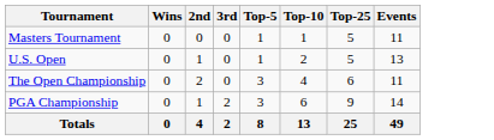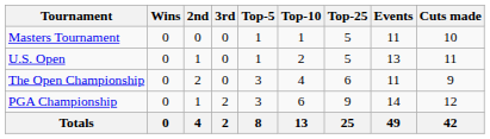+ column: Cuts made | 10 | 11 | 9 | 12 | 42
